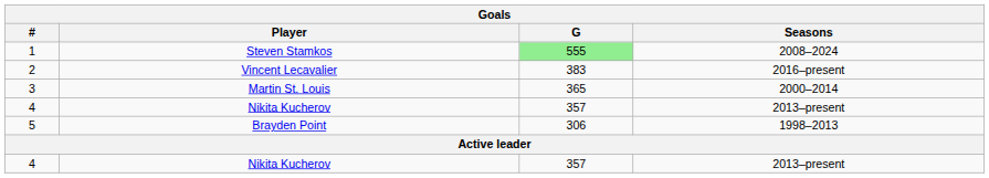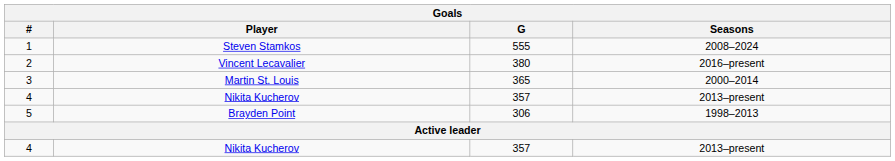1 | G: lightgreen background -> no background
2 | G: 383 -> 380
